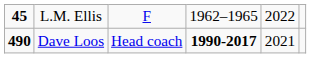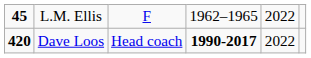Dave Loos | column 1: 490 -> 420
Dave Loos | column 5: 2021 -> 2022
